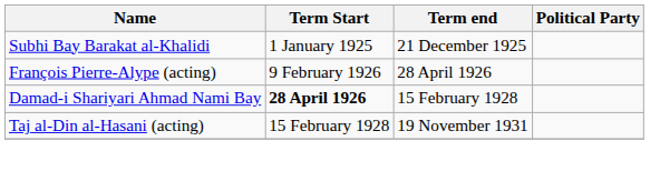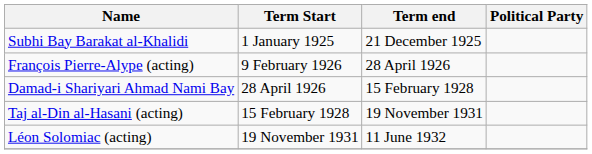Damad-i Shariyari Ahmad Nami Bay | Term Start: bold -> normal
+ row: Léon Solomiac (acting) | 19 November 1931 | 11 June 1932
